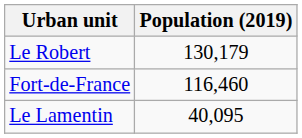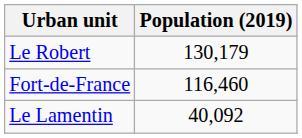Le Lamentin | Population (2019): 40,095 -> 40,092
